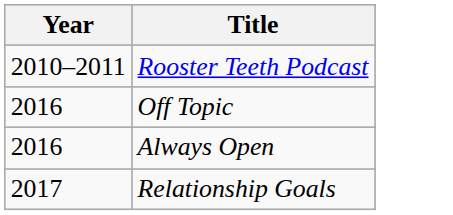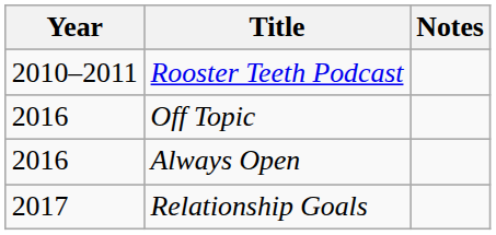+ column: Notes
